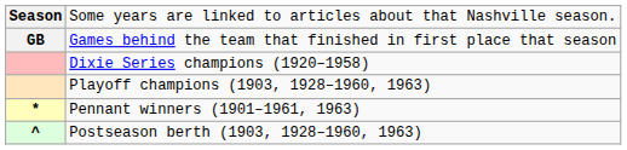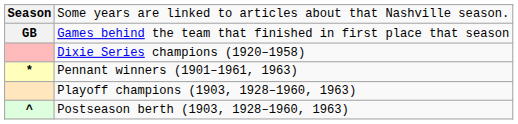rows swapped: Playoff champions (1903, 1928–1960, 1963) <-> Pennant winners (1901–1961, 1963)
